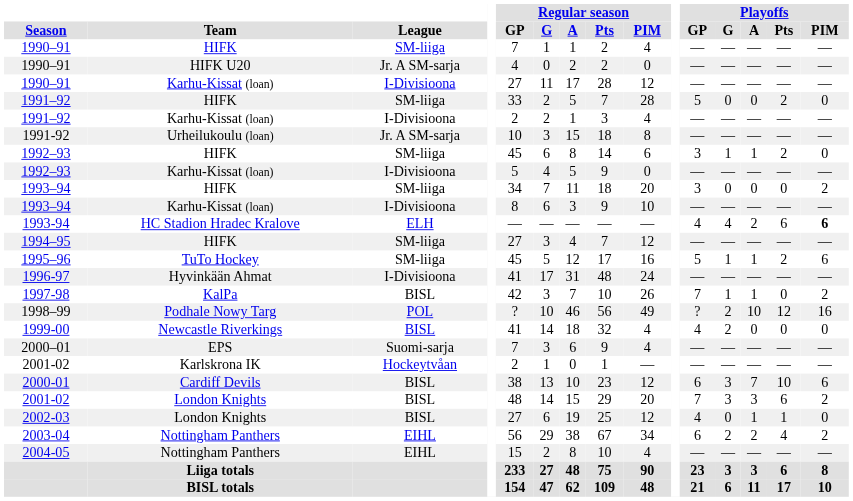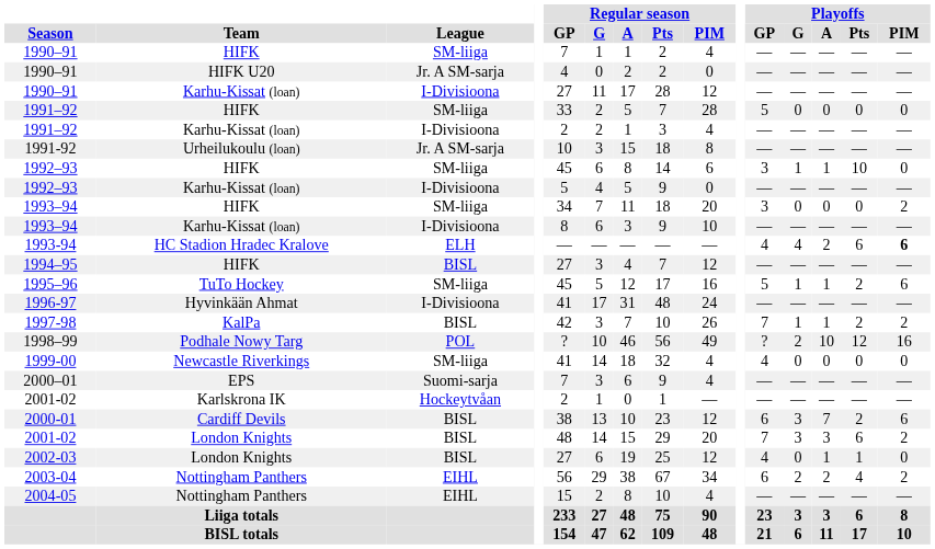1991–92 / HIFK | Playoffs / Pts: 2 -> 0
1992–93 / HIFK | Playoffs / Pts: 2 -> 10
1994–95 | League: SM-liiga -> BISL
1997-98 | Playoffs / Pts: 0 -> 2
1999-00 | League: BISL -> SM-liiga
1999-00 | Playoffs / G: 2 -> 0
2000-01 | Playoffs / Pts: 10 -> 2
